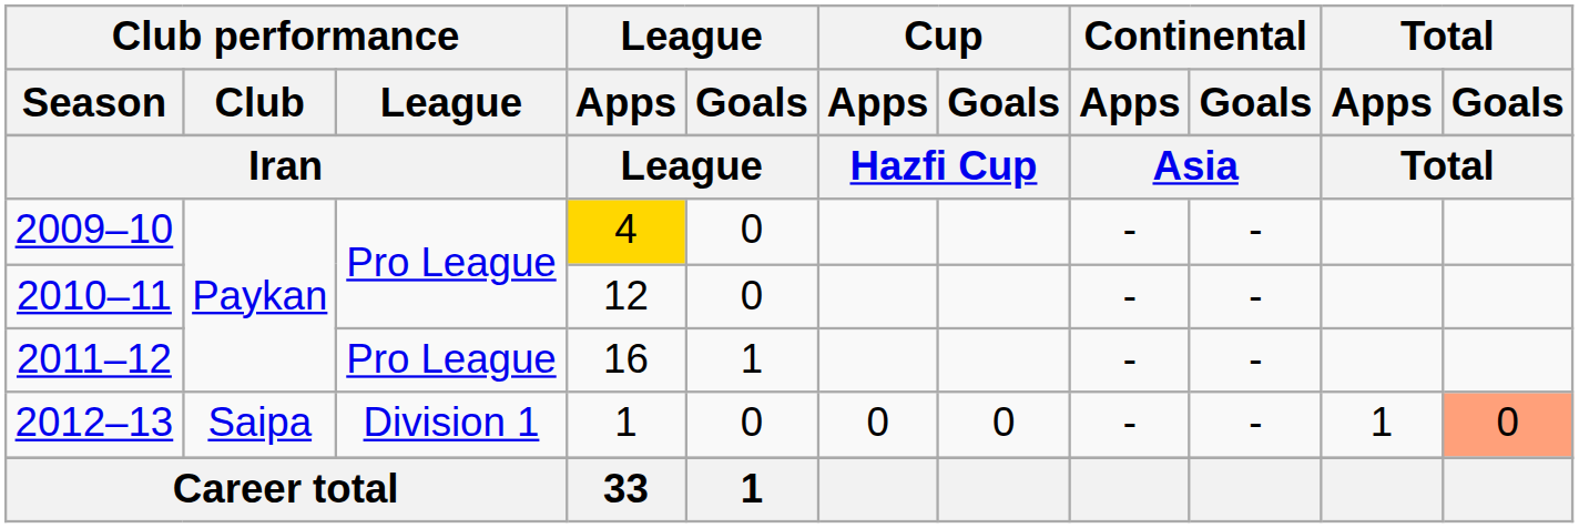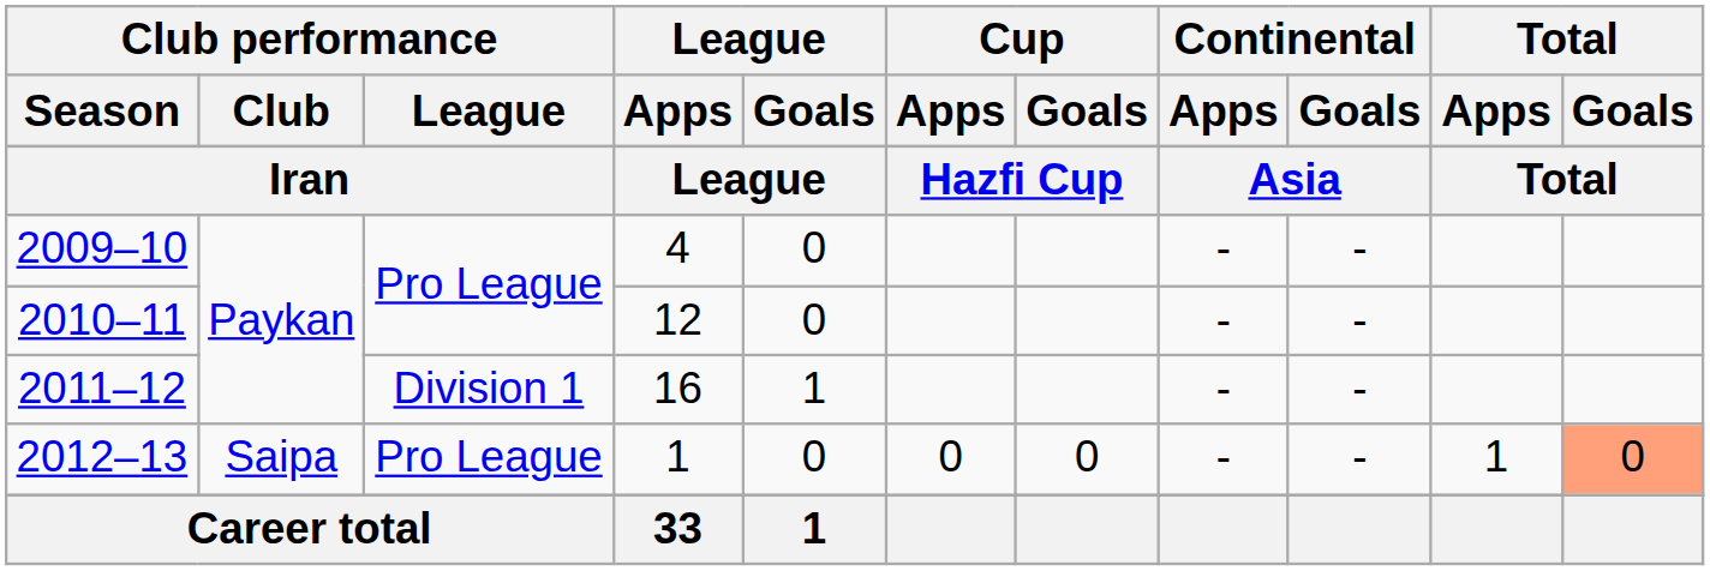2009–10 | League / Apps: gold background -> no background
2011–12 | Club performance / League: Pro League -> Division 1
2012–13 | Club performance / League: Division 1 -> Pro League
